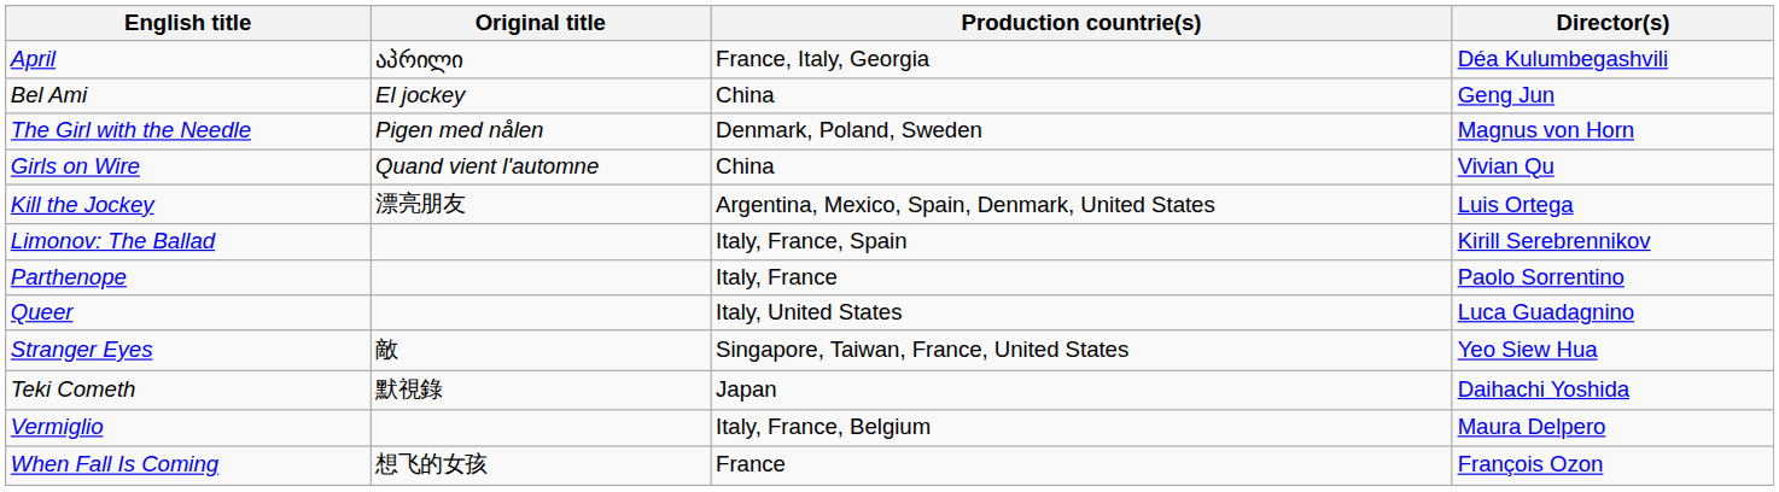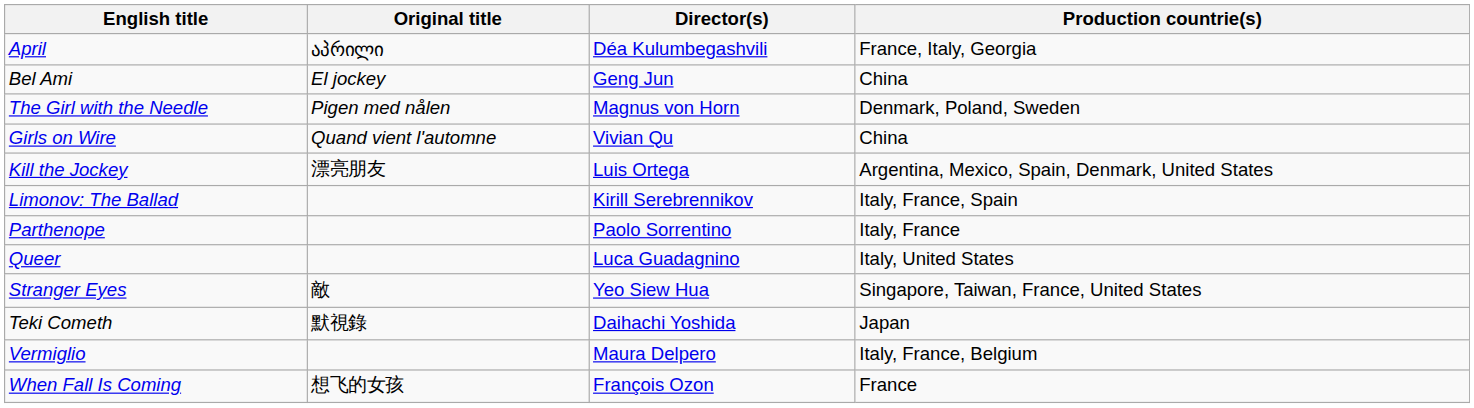columns swapped: Director(s) <-> Production countrie(s)
